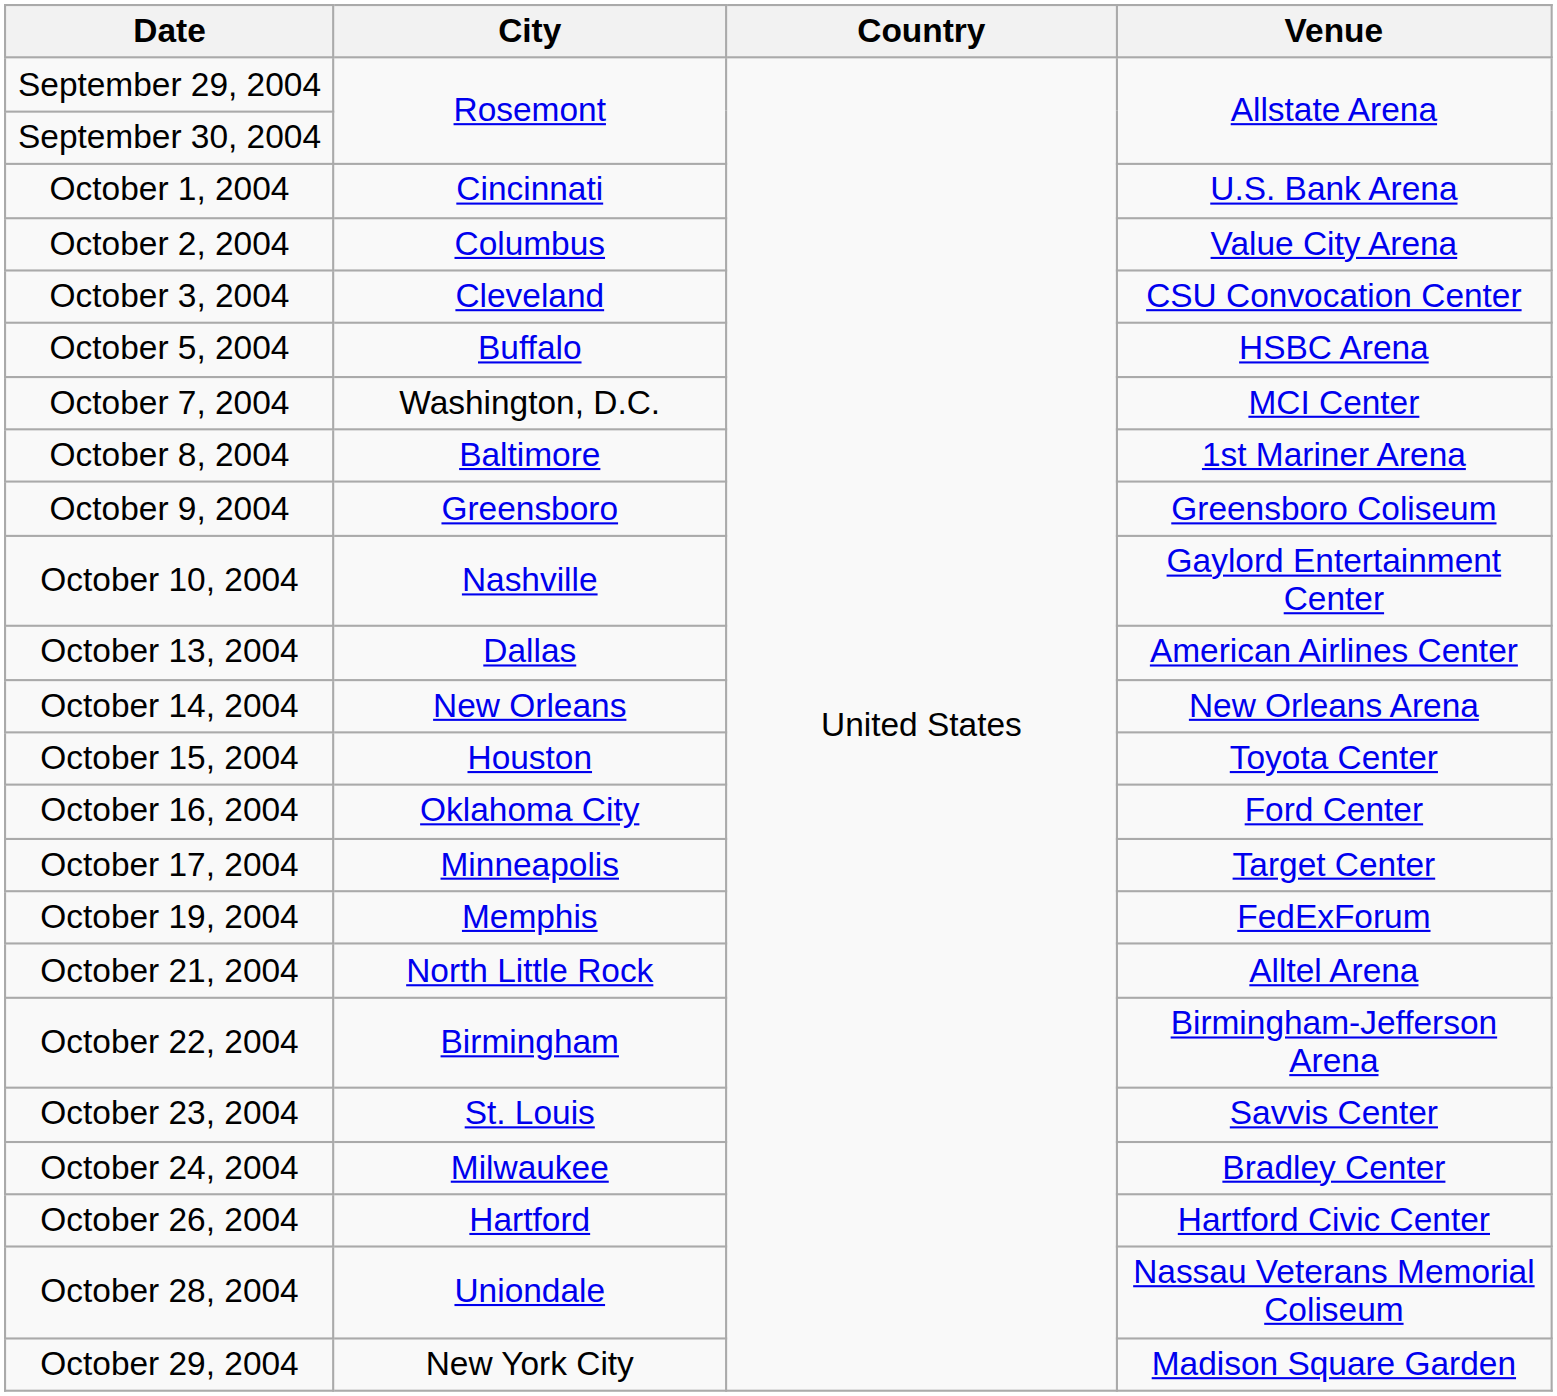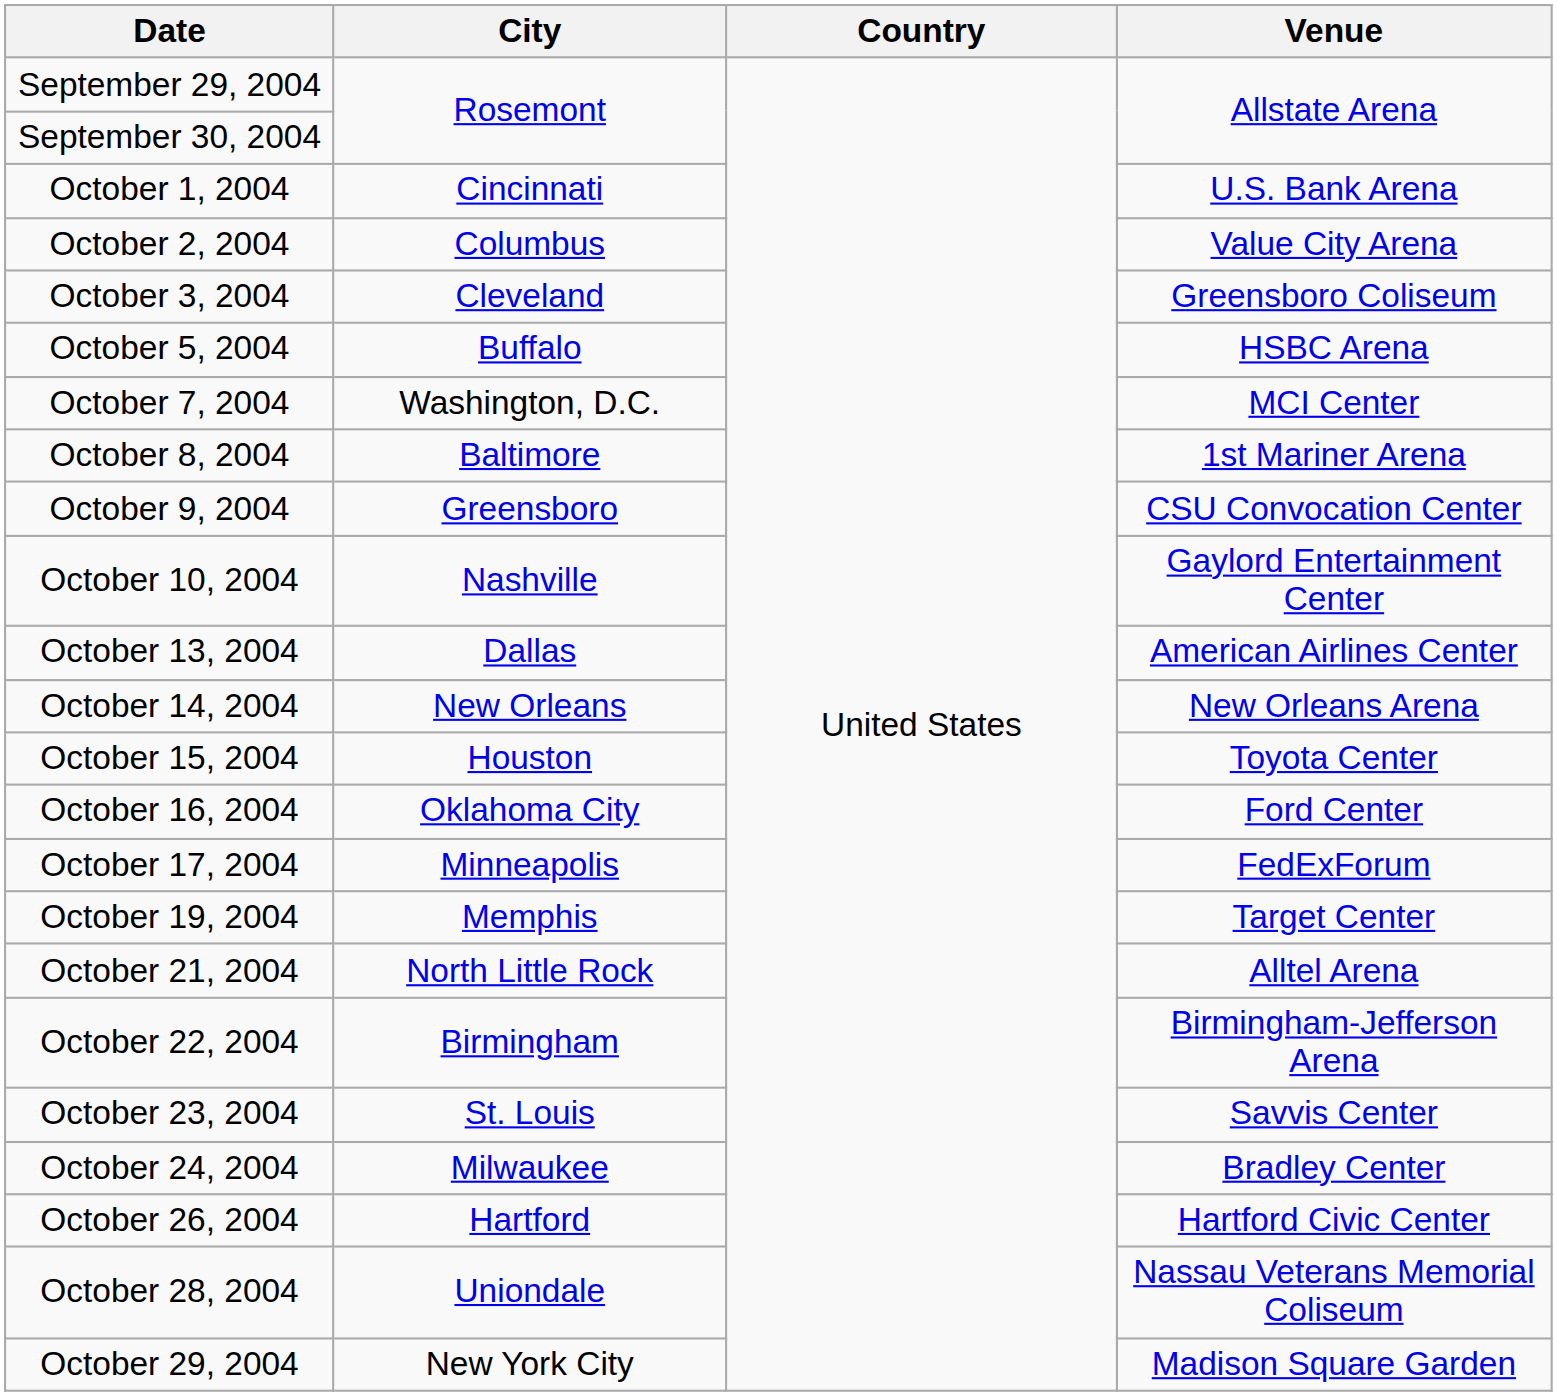October 3, 2004 | Venue: CSU Convocation Center -> Greensboro Coliseum
October 9, 2004 | Venue: Greensboro Coliseum -> CSU Convocation Center
October 17, 2004 | Venue: Target Center -> FedExForum
October 19, 2004 | Venue: FedExForum -> Target Center
